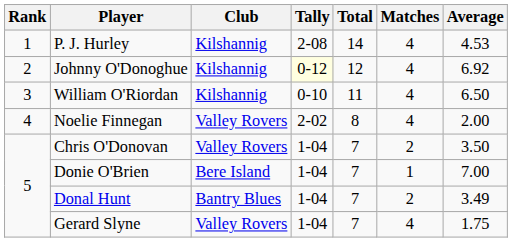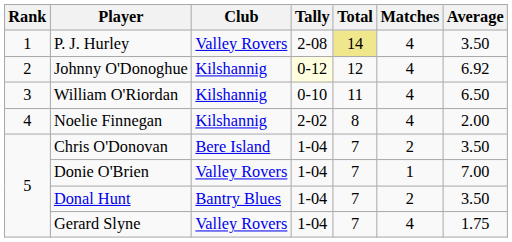P. J. Hurley | Club: Kilshannig -> Valley Rovers
P. J. Hurley | Total: no background -> khaki background
P. J. Hurley | Average: 4.53 -> 3.50
Noelie Finnegan | Club: Valley Rovers -> Kilshannig
Chris O'Donovan | Club: Valley Rovers -> Bere Island
Donie O'Brien | Club: Bere Island -> Valley Rovers
Donal Hunt | Average: 3.49 -> 3.50
